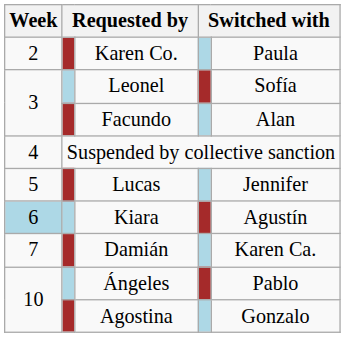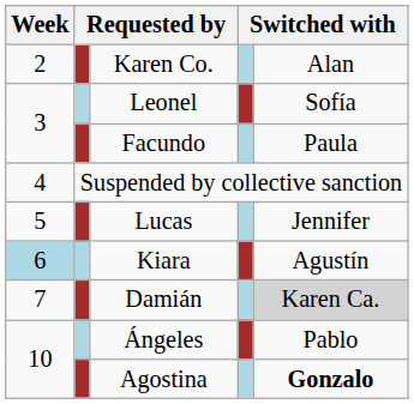Karen Co. | column 5: Paula -> Alan
Facundo | column 5: Alan -> Paula
Damián | column 5: no background -> lightgrey background
Agostina | column 5: normal -> bold
